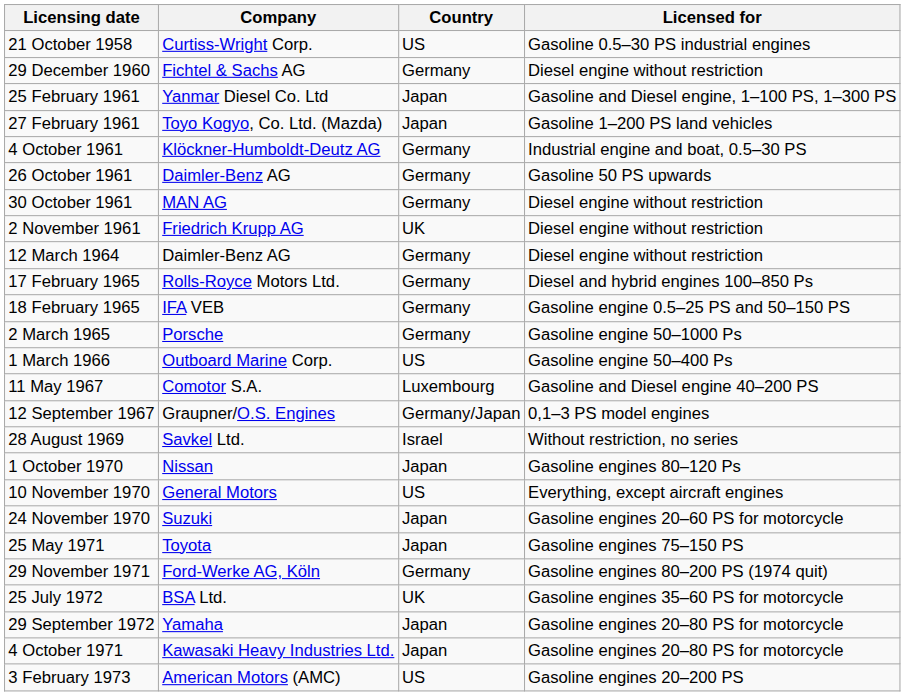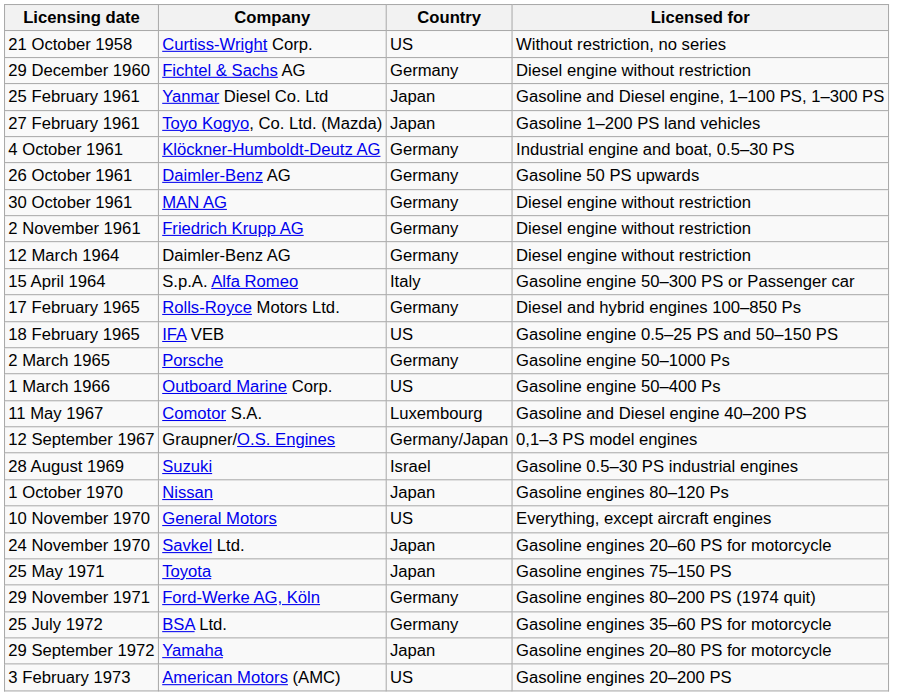21 October 1958 | Licensed for: Gasoline 0.5–30 PS industrial engines -> Without restriction, no series
2 November 1961 | Country: UK -> Germany
+ row: 15 April 1964 | S.p.A. Alfa Romeo | Italy | Gasoline engine 50–300 PS or Passenger car
18 February 1965 | Country: Germany -> US
28 August 1969 | Company: Savkel Ltd. -> Suzuki
28 August 1969 | Licensed for: Without restriction, no series -> Gasoline 0.5–30 PS industrial engines
24 November 1970 | Company: Suzuki -> Savkel Ltd.
25 July 1972 | Country: UK -> Germany
- row: 4 October 1971 | Kawasaki Heavy Industries Ltd. | Japan | Gasoline engines 20–80 PS for motorcycle
